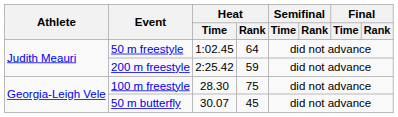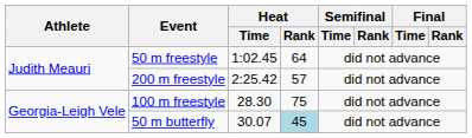200 m freestyle | Heat / Rank: 59 -> 57
50 m butterfly | Heat / Rank: no background -> lightblue background
